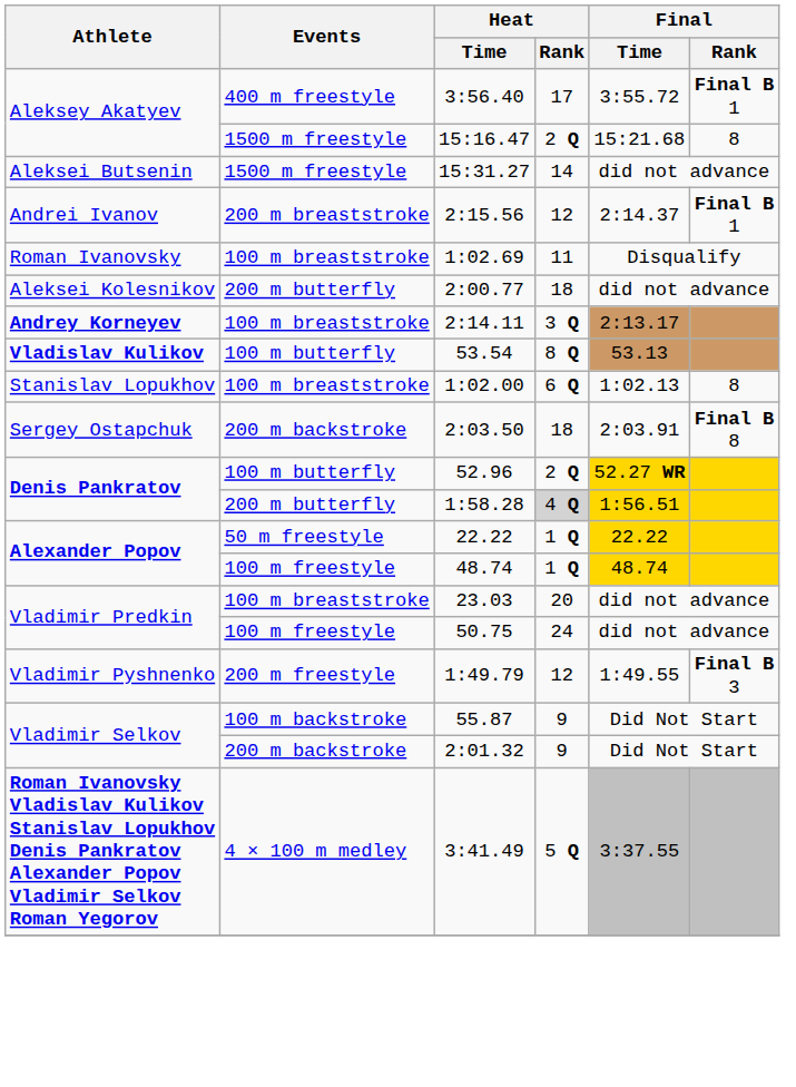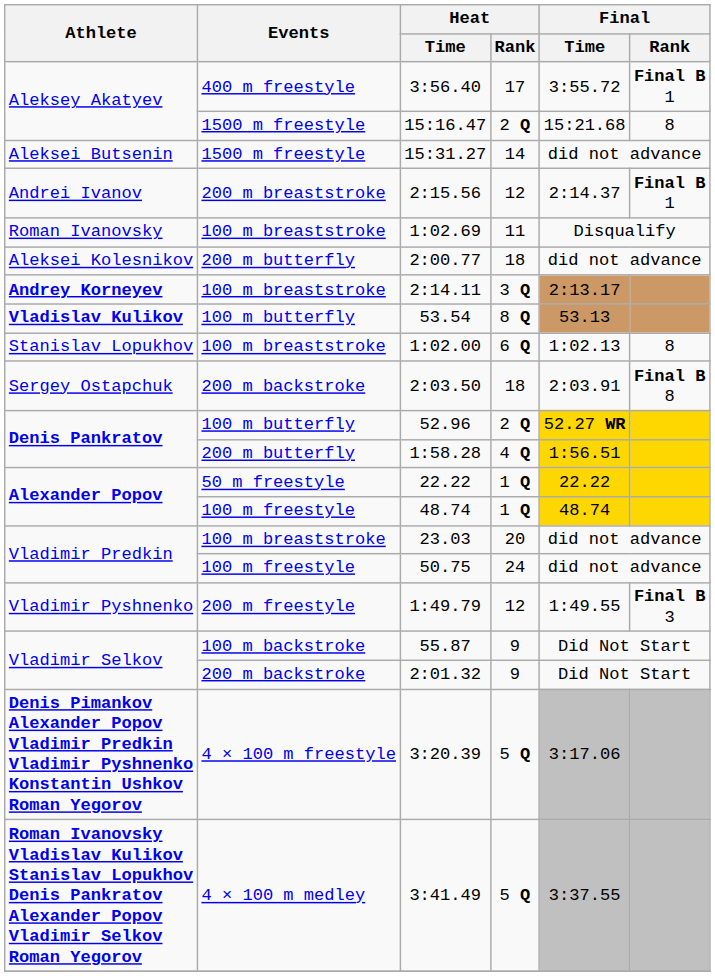1:58.28 | Heat / Rank: lightgrey background -> no background
+ row: Denis Pimankov Alexander Popov Vladimir Predkin Vladimir Pyshnenko Konstantin Ushkov Roman Yegorov | 4 × 100 m freestyle | 3:20.39 | 5 Q | 3:17.06
